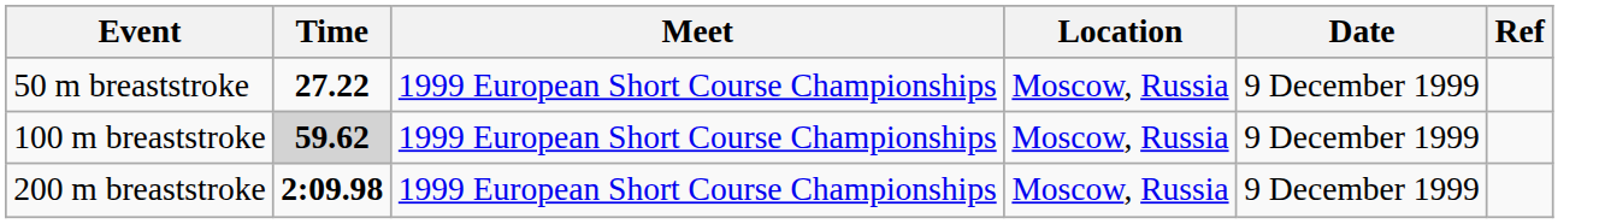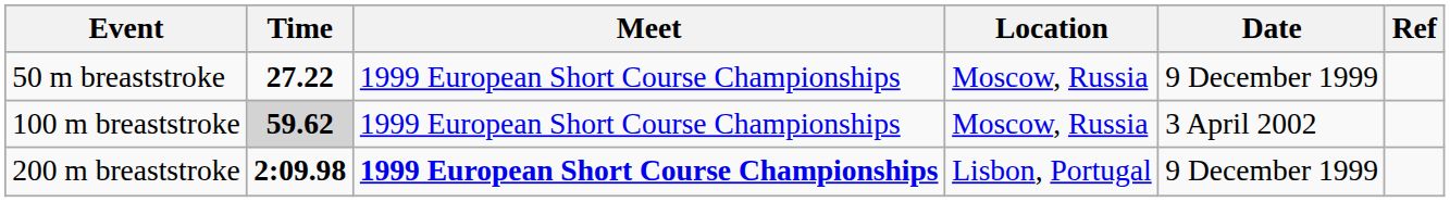100 m breaststroke | Date: 9 December 1999 -> 3 April 2002
200 m breaststroke | Meet: normal -> bold
200 m breaststroke | Location: Moscow, Russia -> Lisbon, Portugal
